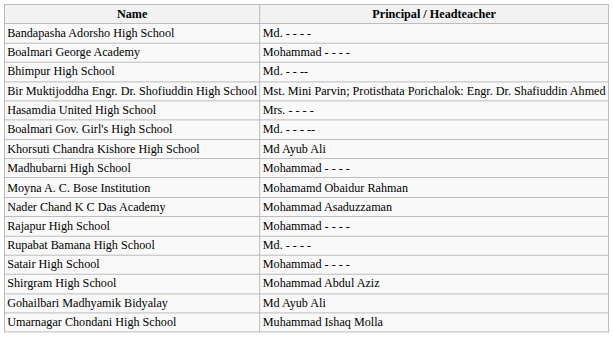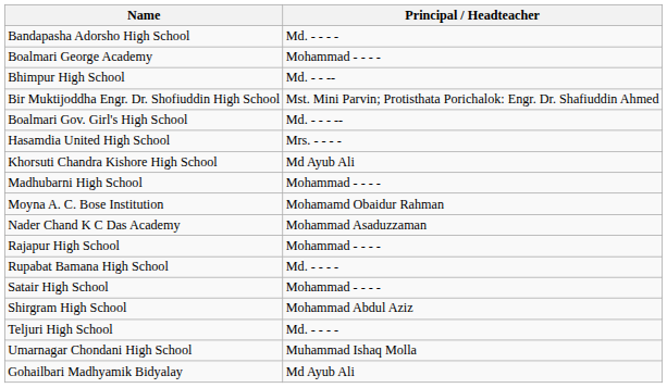rows swapped: Boalmari Gov. Girl's High School <-> Hasamdia United High School
+ row: Teljuri High School | Md. - - - -
rows swapped: Umarnagar Chondani High School <-> Gohailbari Madhyamik Bidyalay
